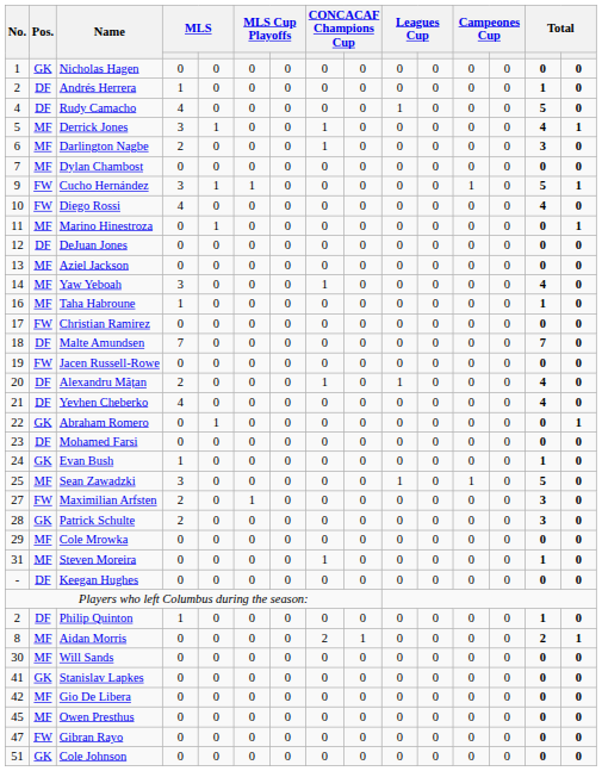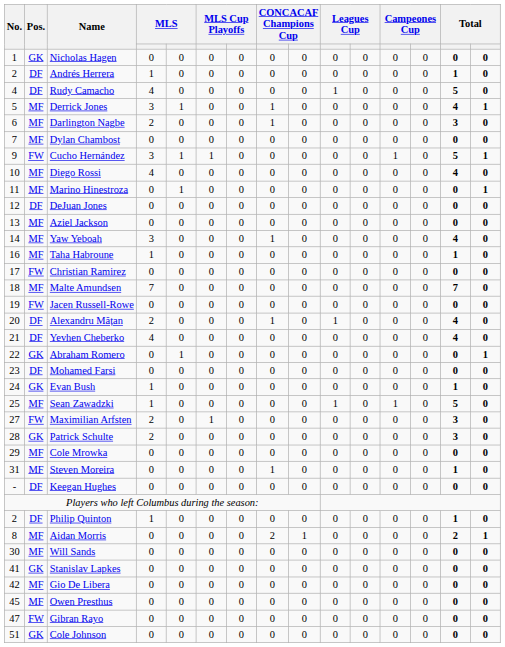Diego Rossi | Pos.: FW -> MF
Malte Amundsen | Pos.: DF -> MF
Sean Zawadzki | column 4: 3 -> 1
